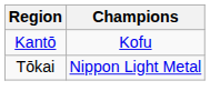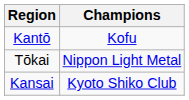+ row: Kansai | Kyoto Shiko Club
